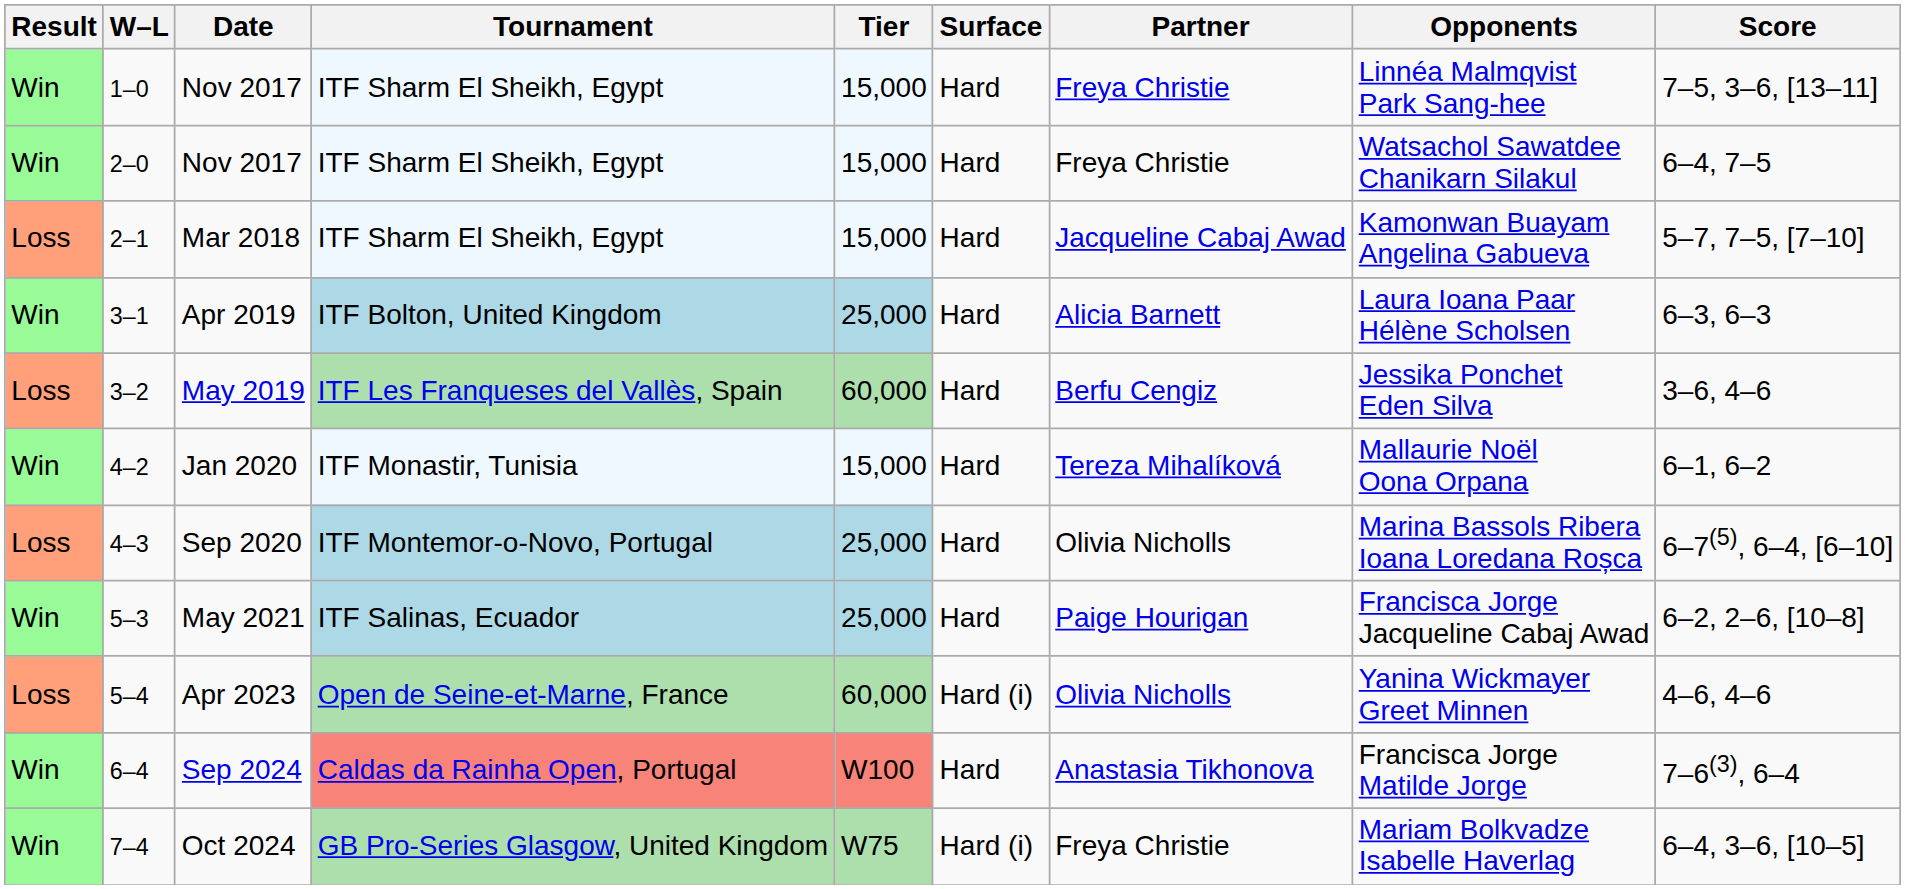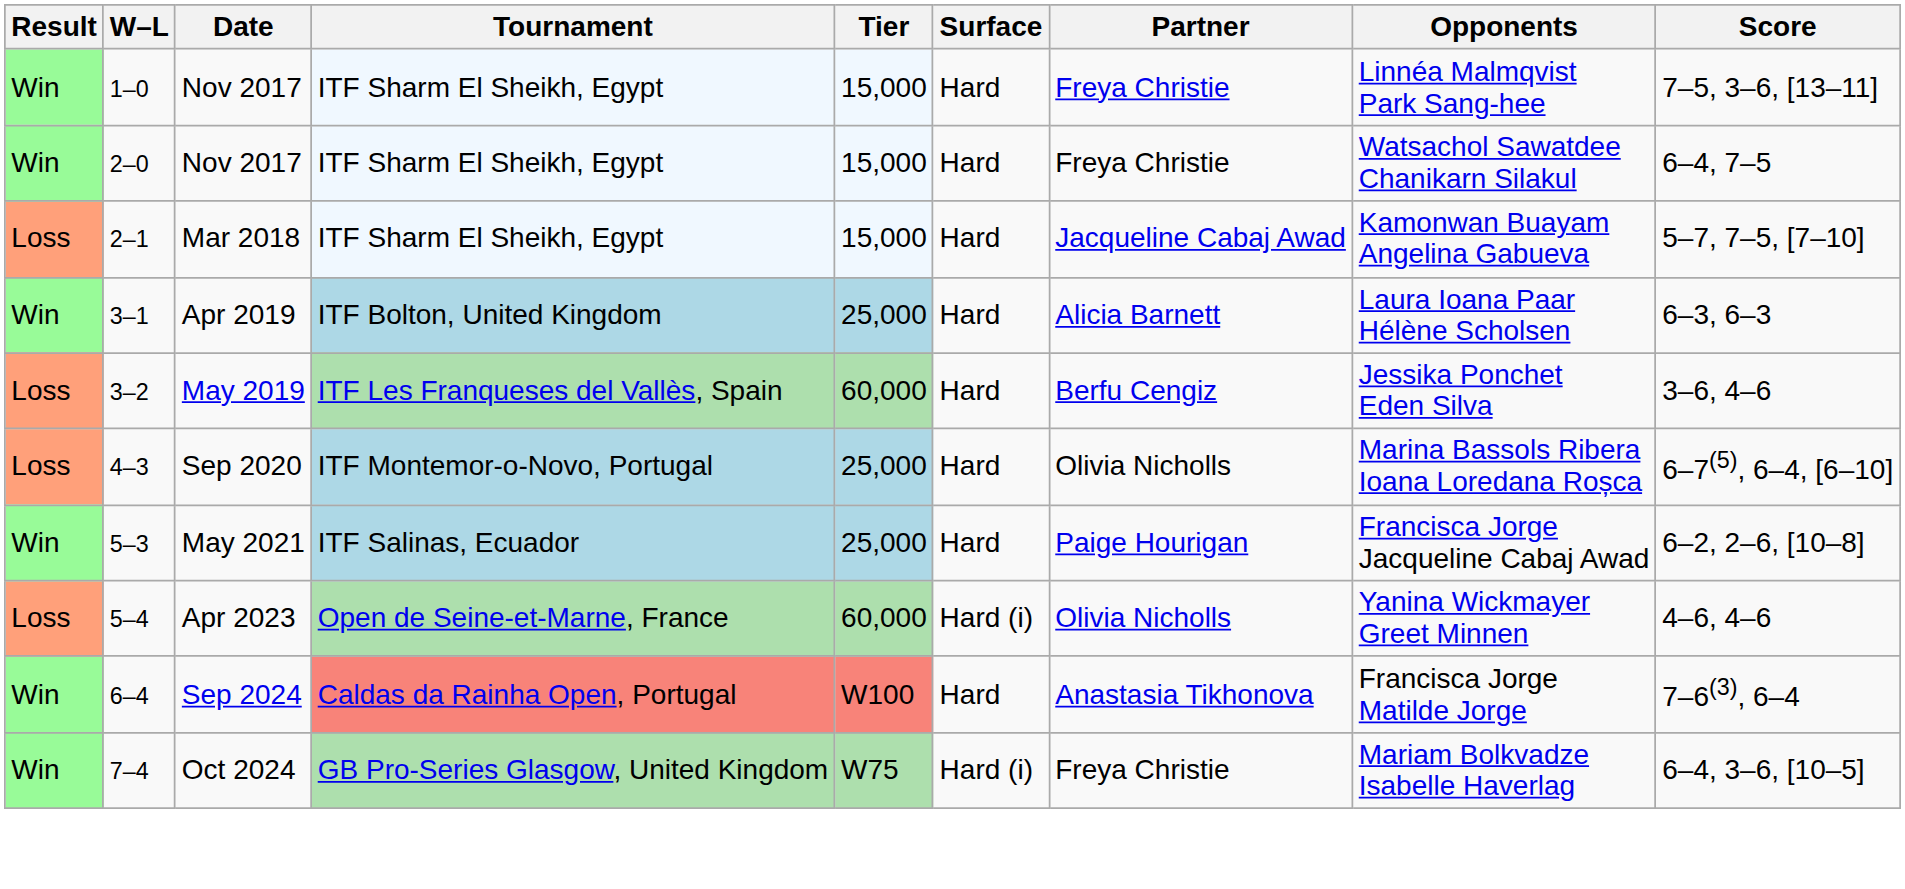- row: Win | 4–2 | Jan 2020 | ITF Monastir, Tunisia | 15,000 | Hard | Tereza Mihalíková | Mallaurie Noël Oona Orpana | 6–1, 6–2
